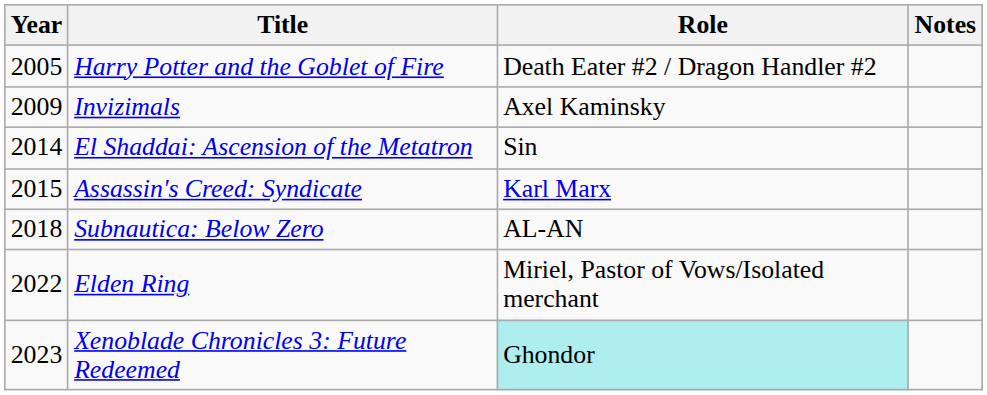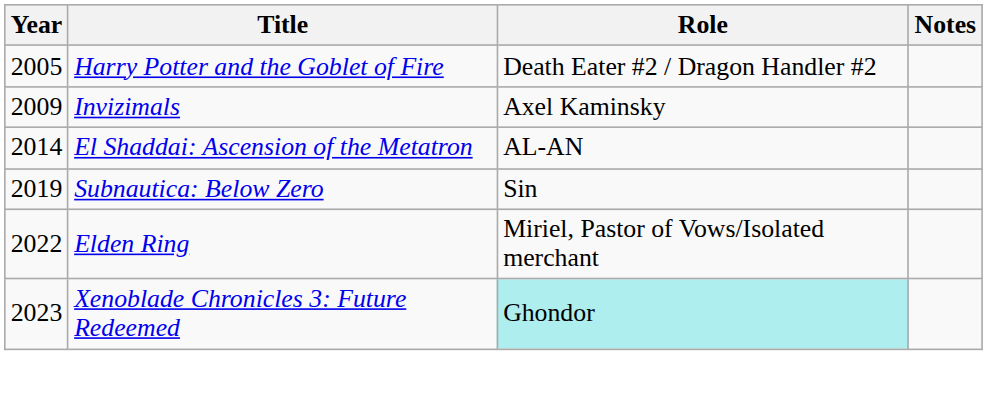El Shaddai: Ascension of the Metatron | Role: Sin -> AL-AN
- row: 2015 | Assassin's Creed: Syndicate | Karl Marx
Subnautica: Below Zero | Year: 2018 -> 2019
Subnautica: Below Zero | Role: AL-AN -> Sin
